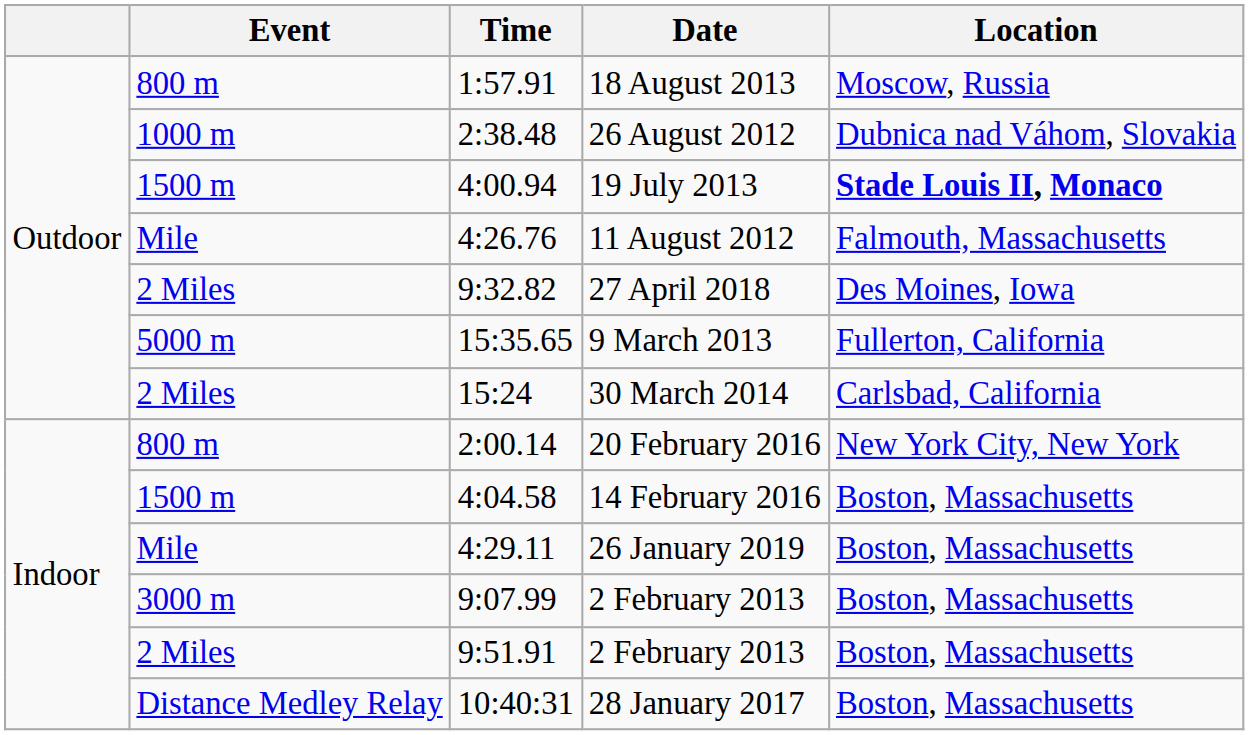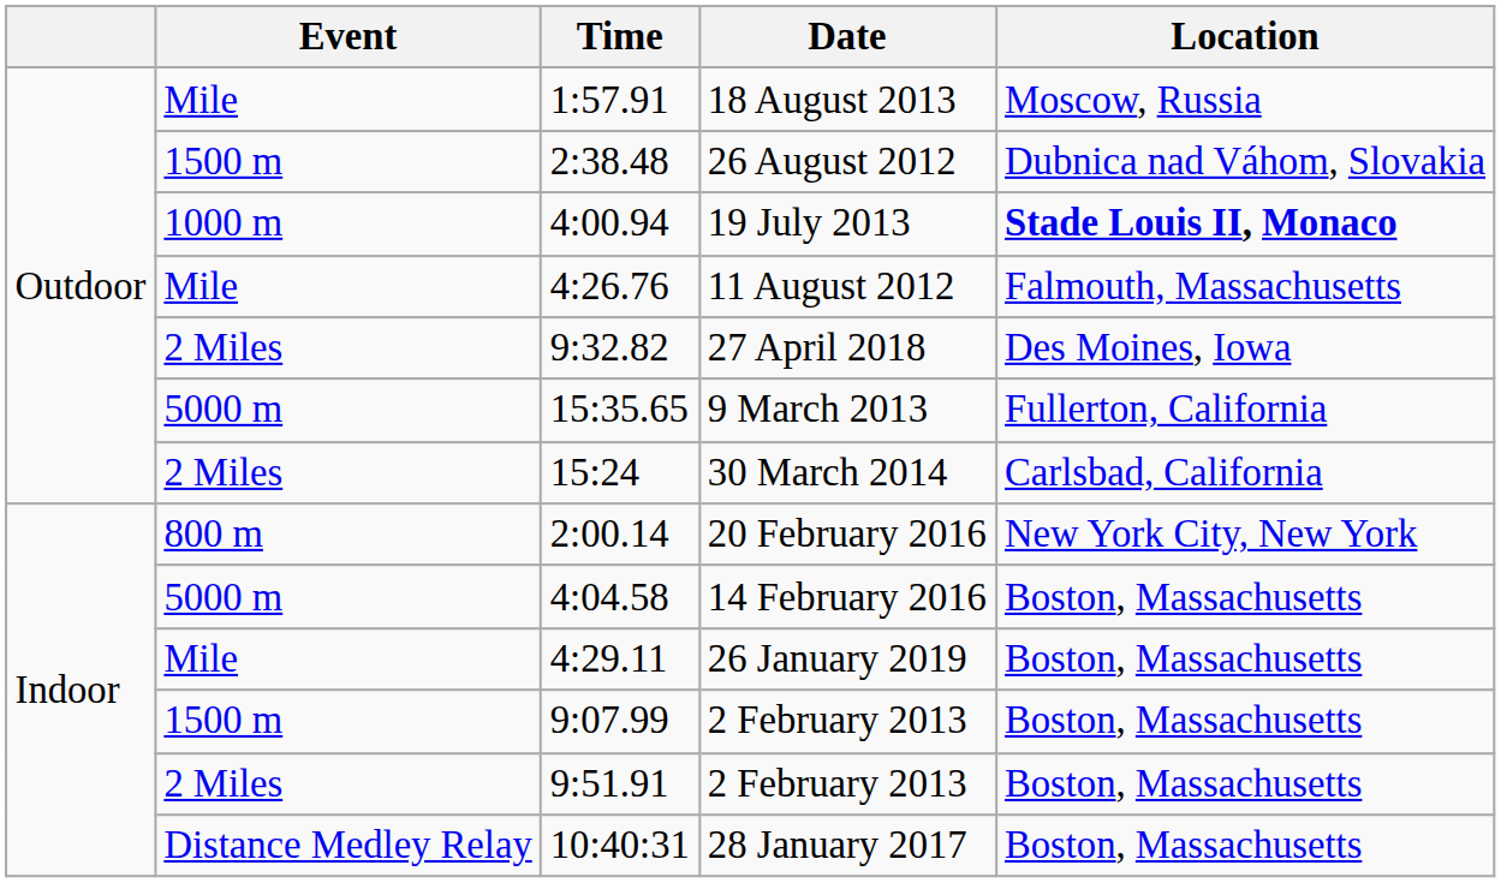18 August 2013 | Event: 800 m -> Mile
26 August 2012 | Event: 1000 m -> 1500 m
19 July 2013 | Event: 1500 m -> 1000 m
14 February 2016 | Event: 1500 m -> 5000 m
9:07.99 / 2 February 2013 | Event: 3000 m -> 1500 m
